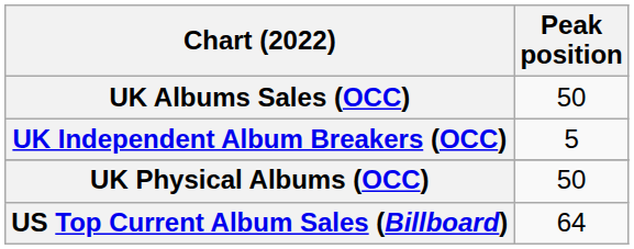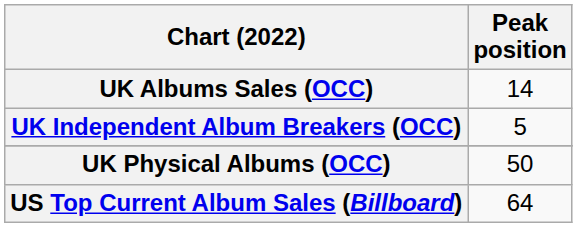UK Albums Sales (OCC) | Peak position: 50 -> 14
